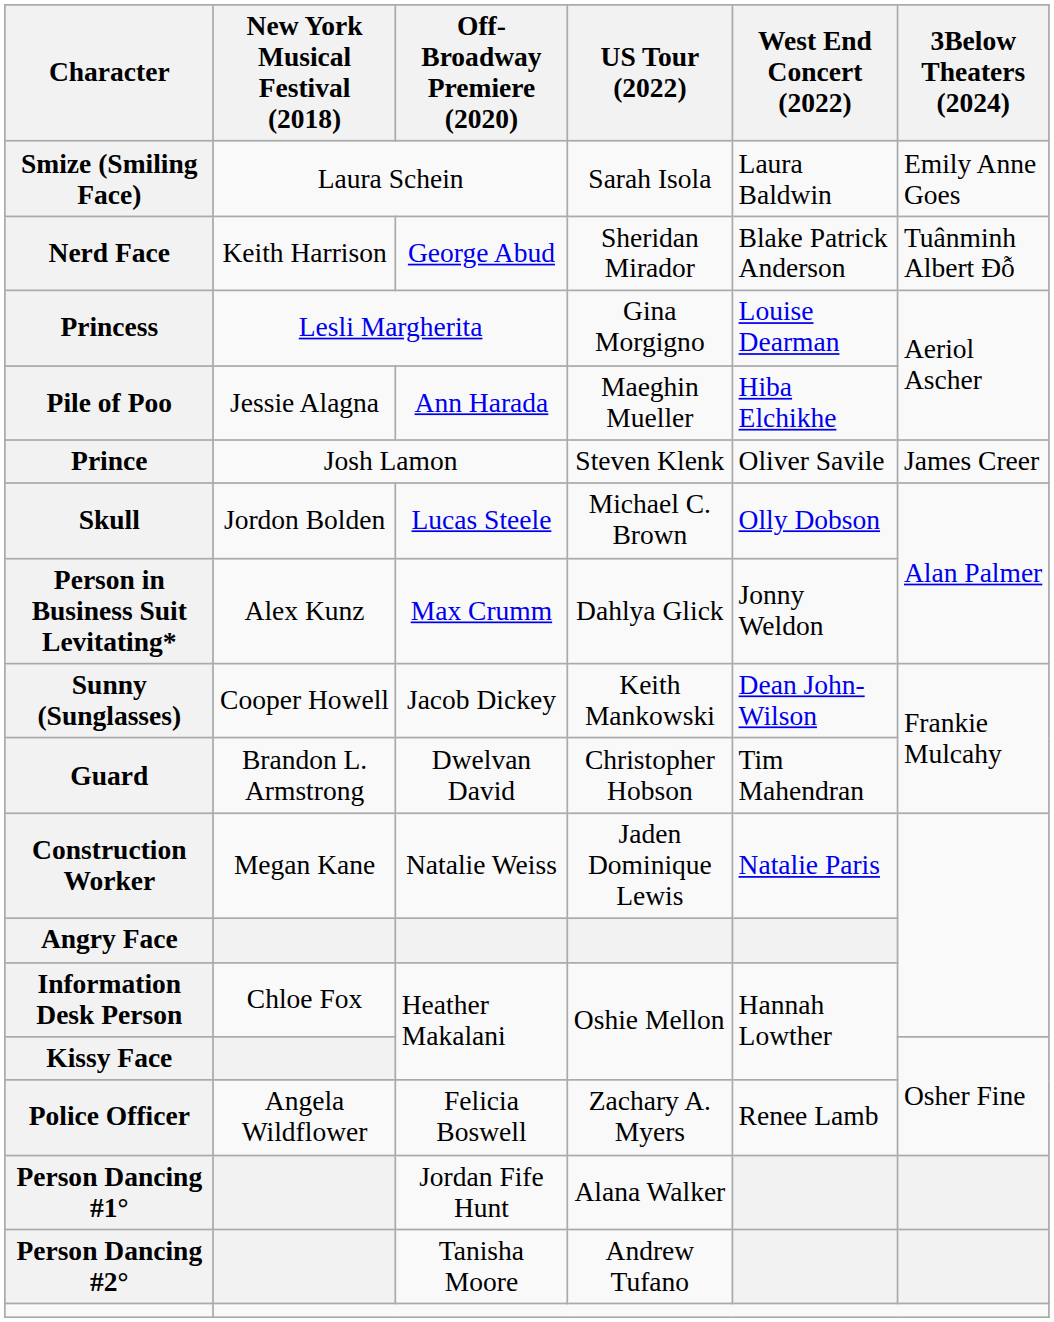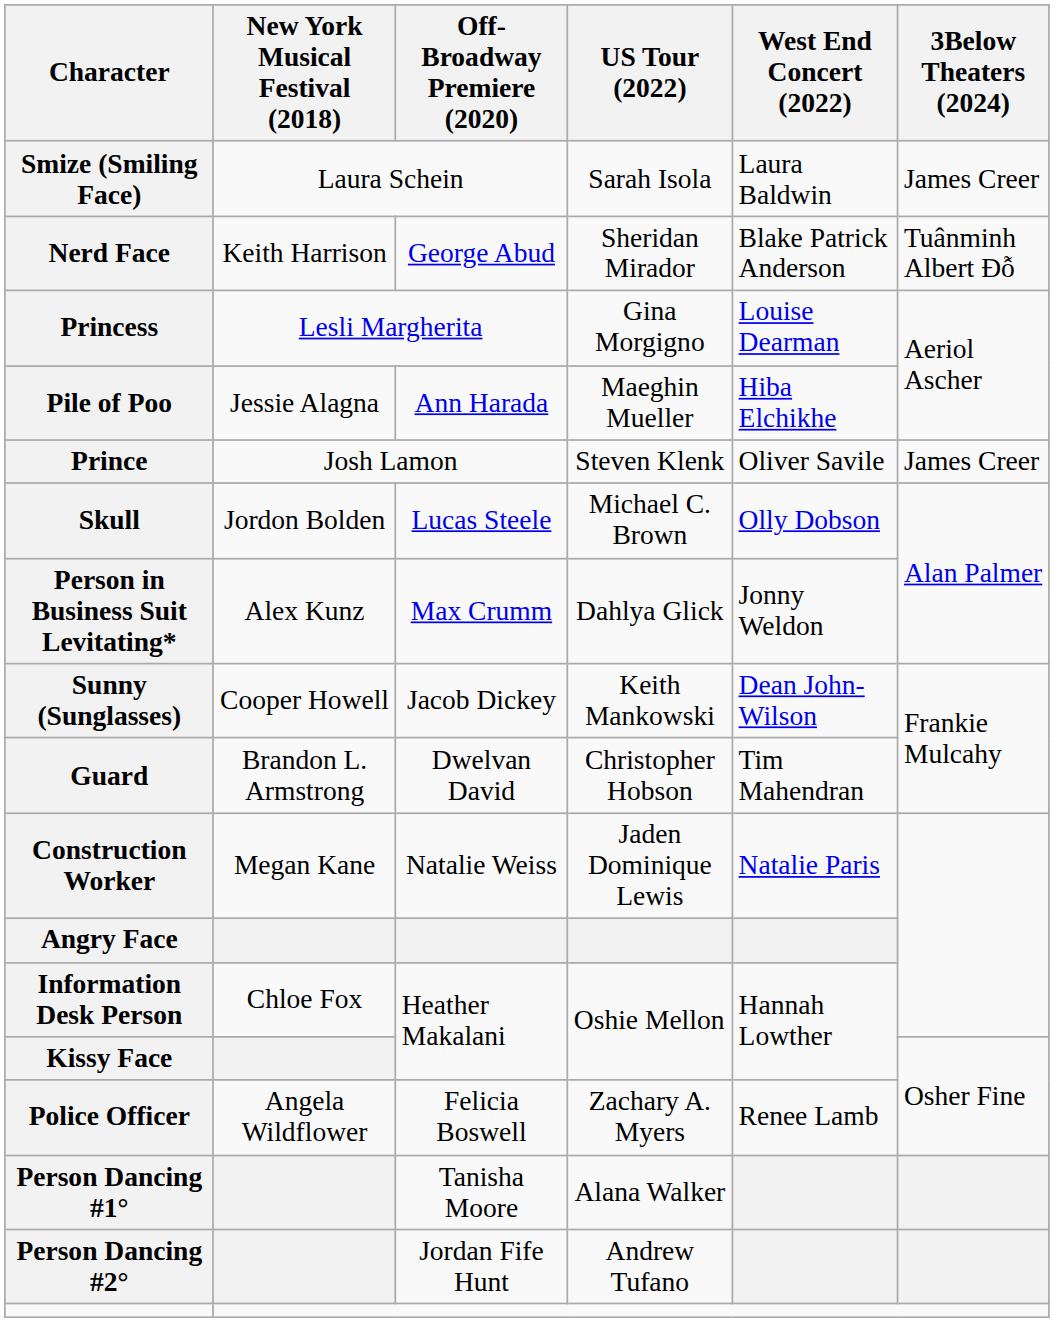Smize (Smiling Face) | 3Below Theaters (2024): Emily Anne Goes -> James Creer
Person Dancing #1° | Off-Broadway Premiere (2020): Jordan Fife Hunt -> Tanisha Moore
Person Dancing #2° | Off-Broadway Premiere (2020): Tanisha Moore -> Jordan Fife Hunt
